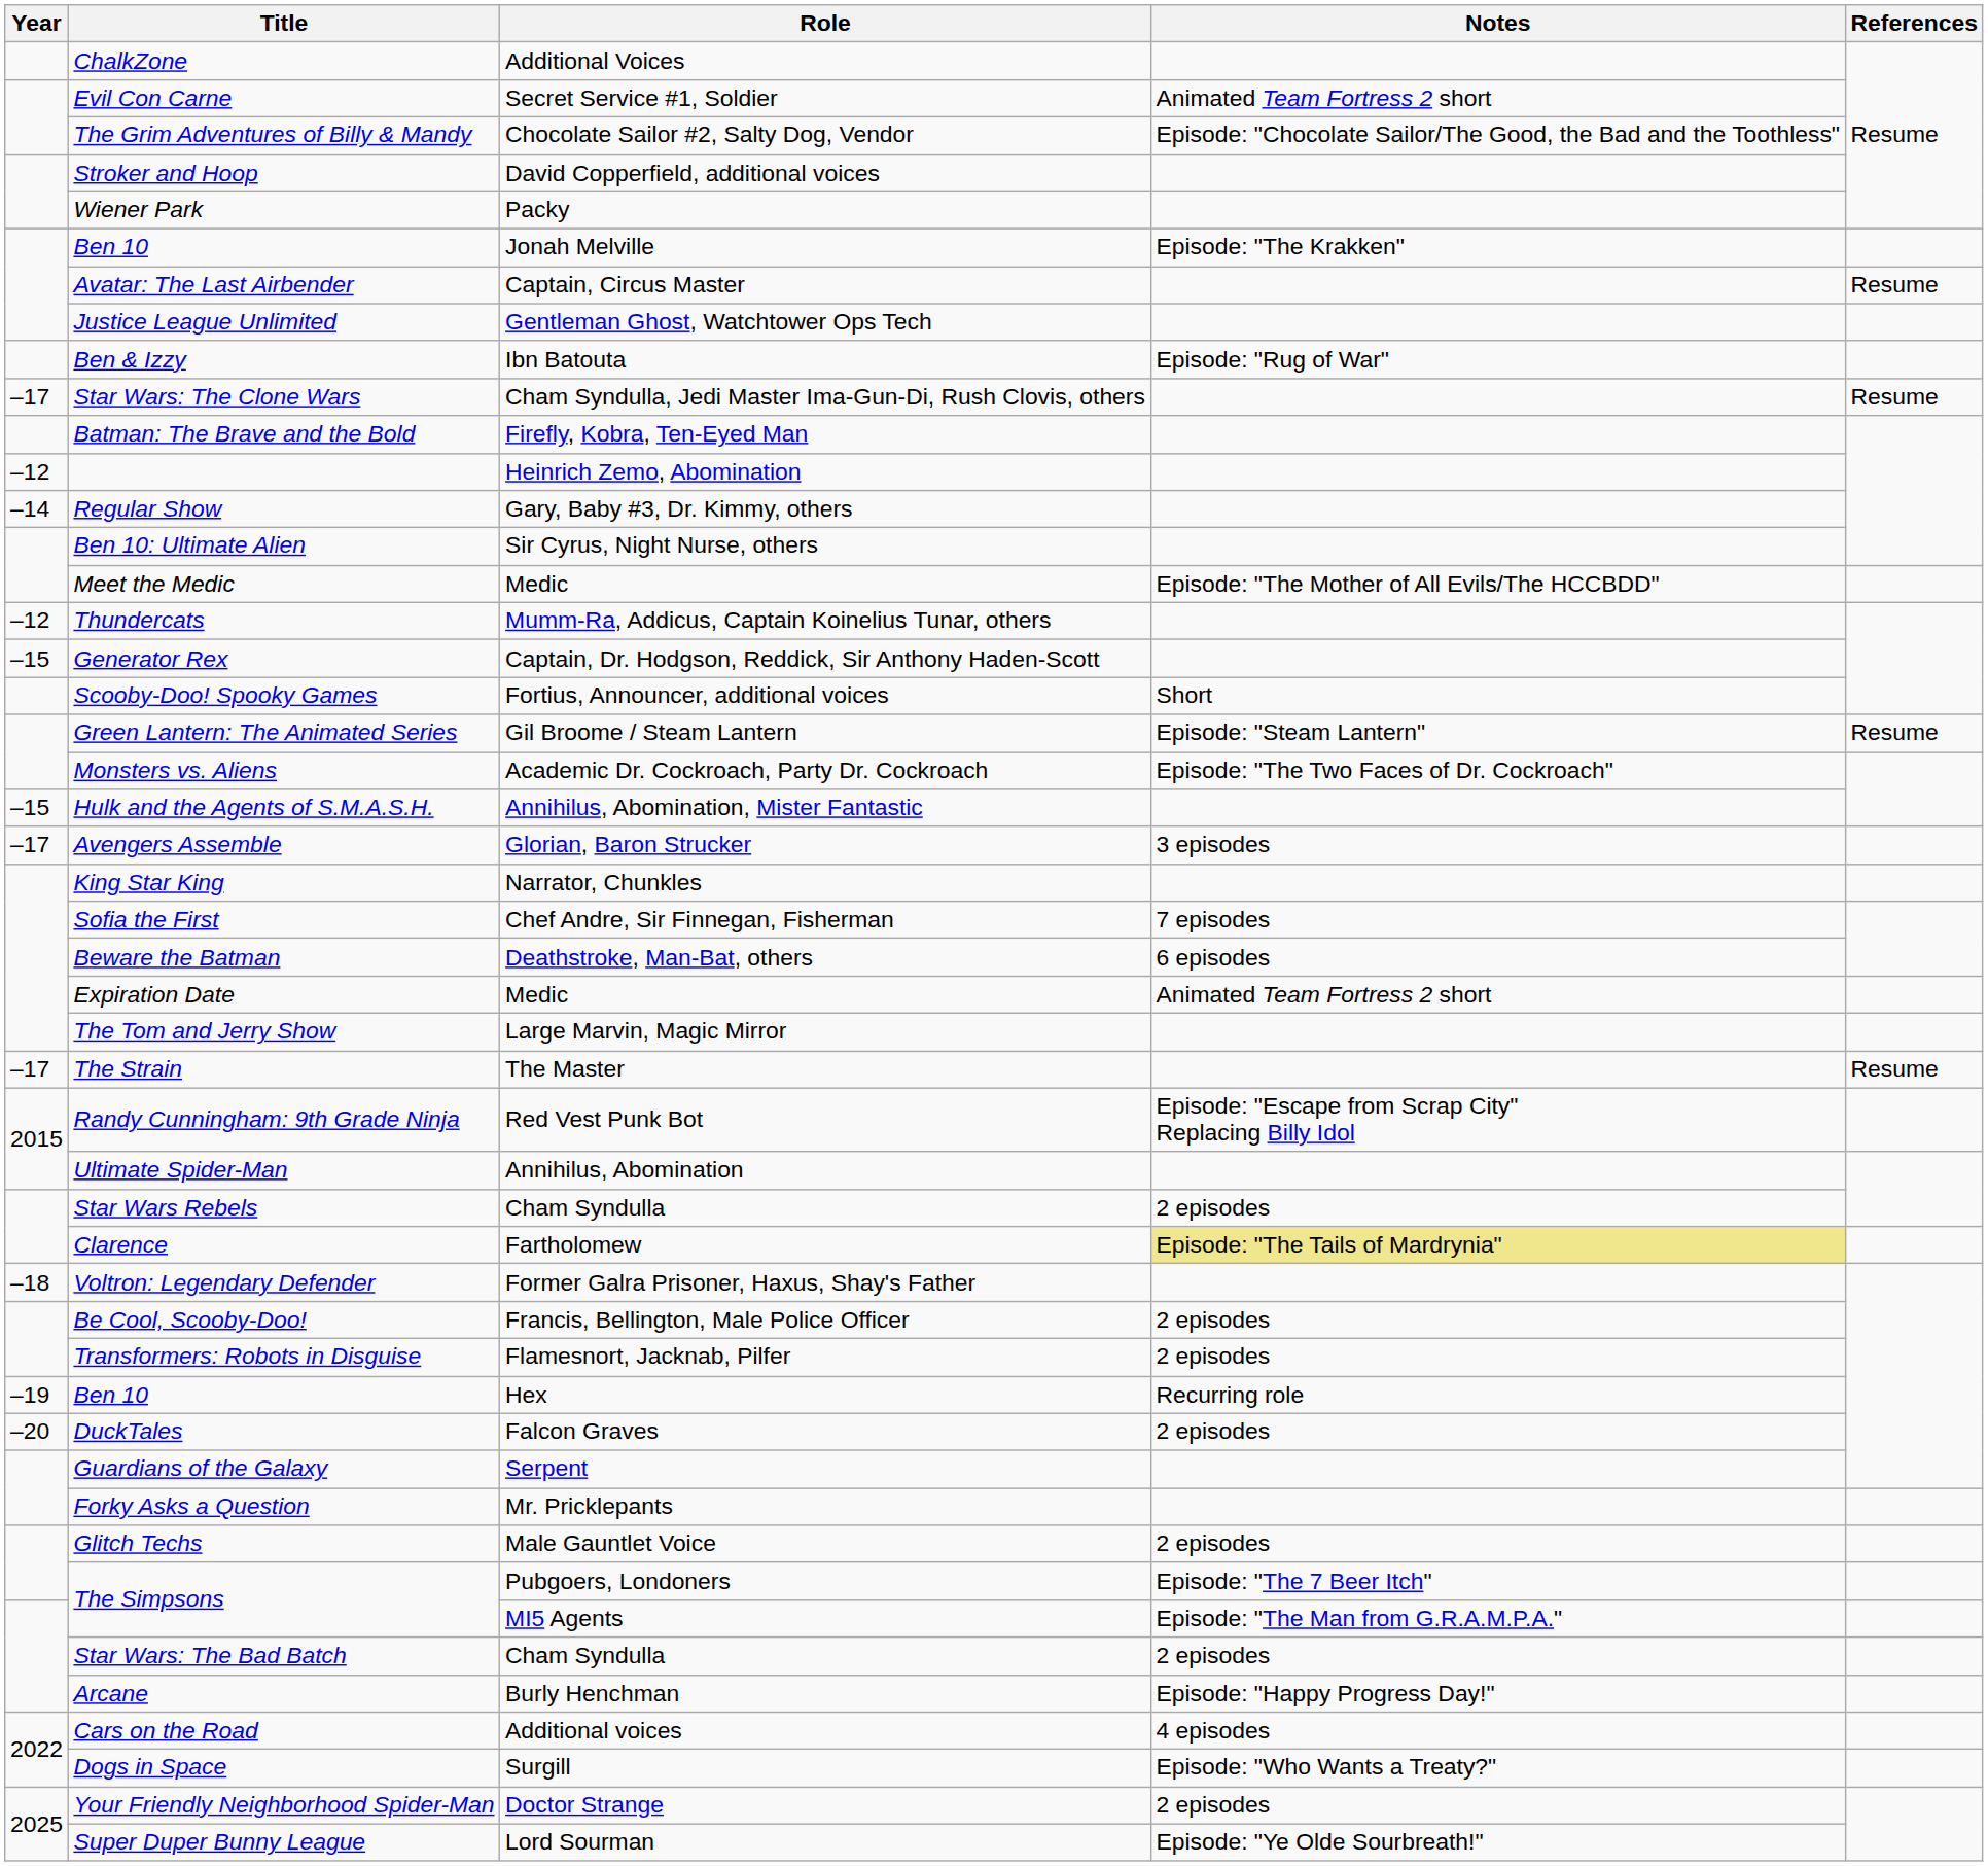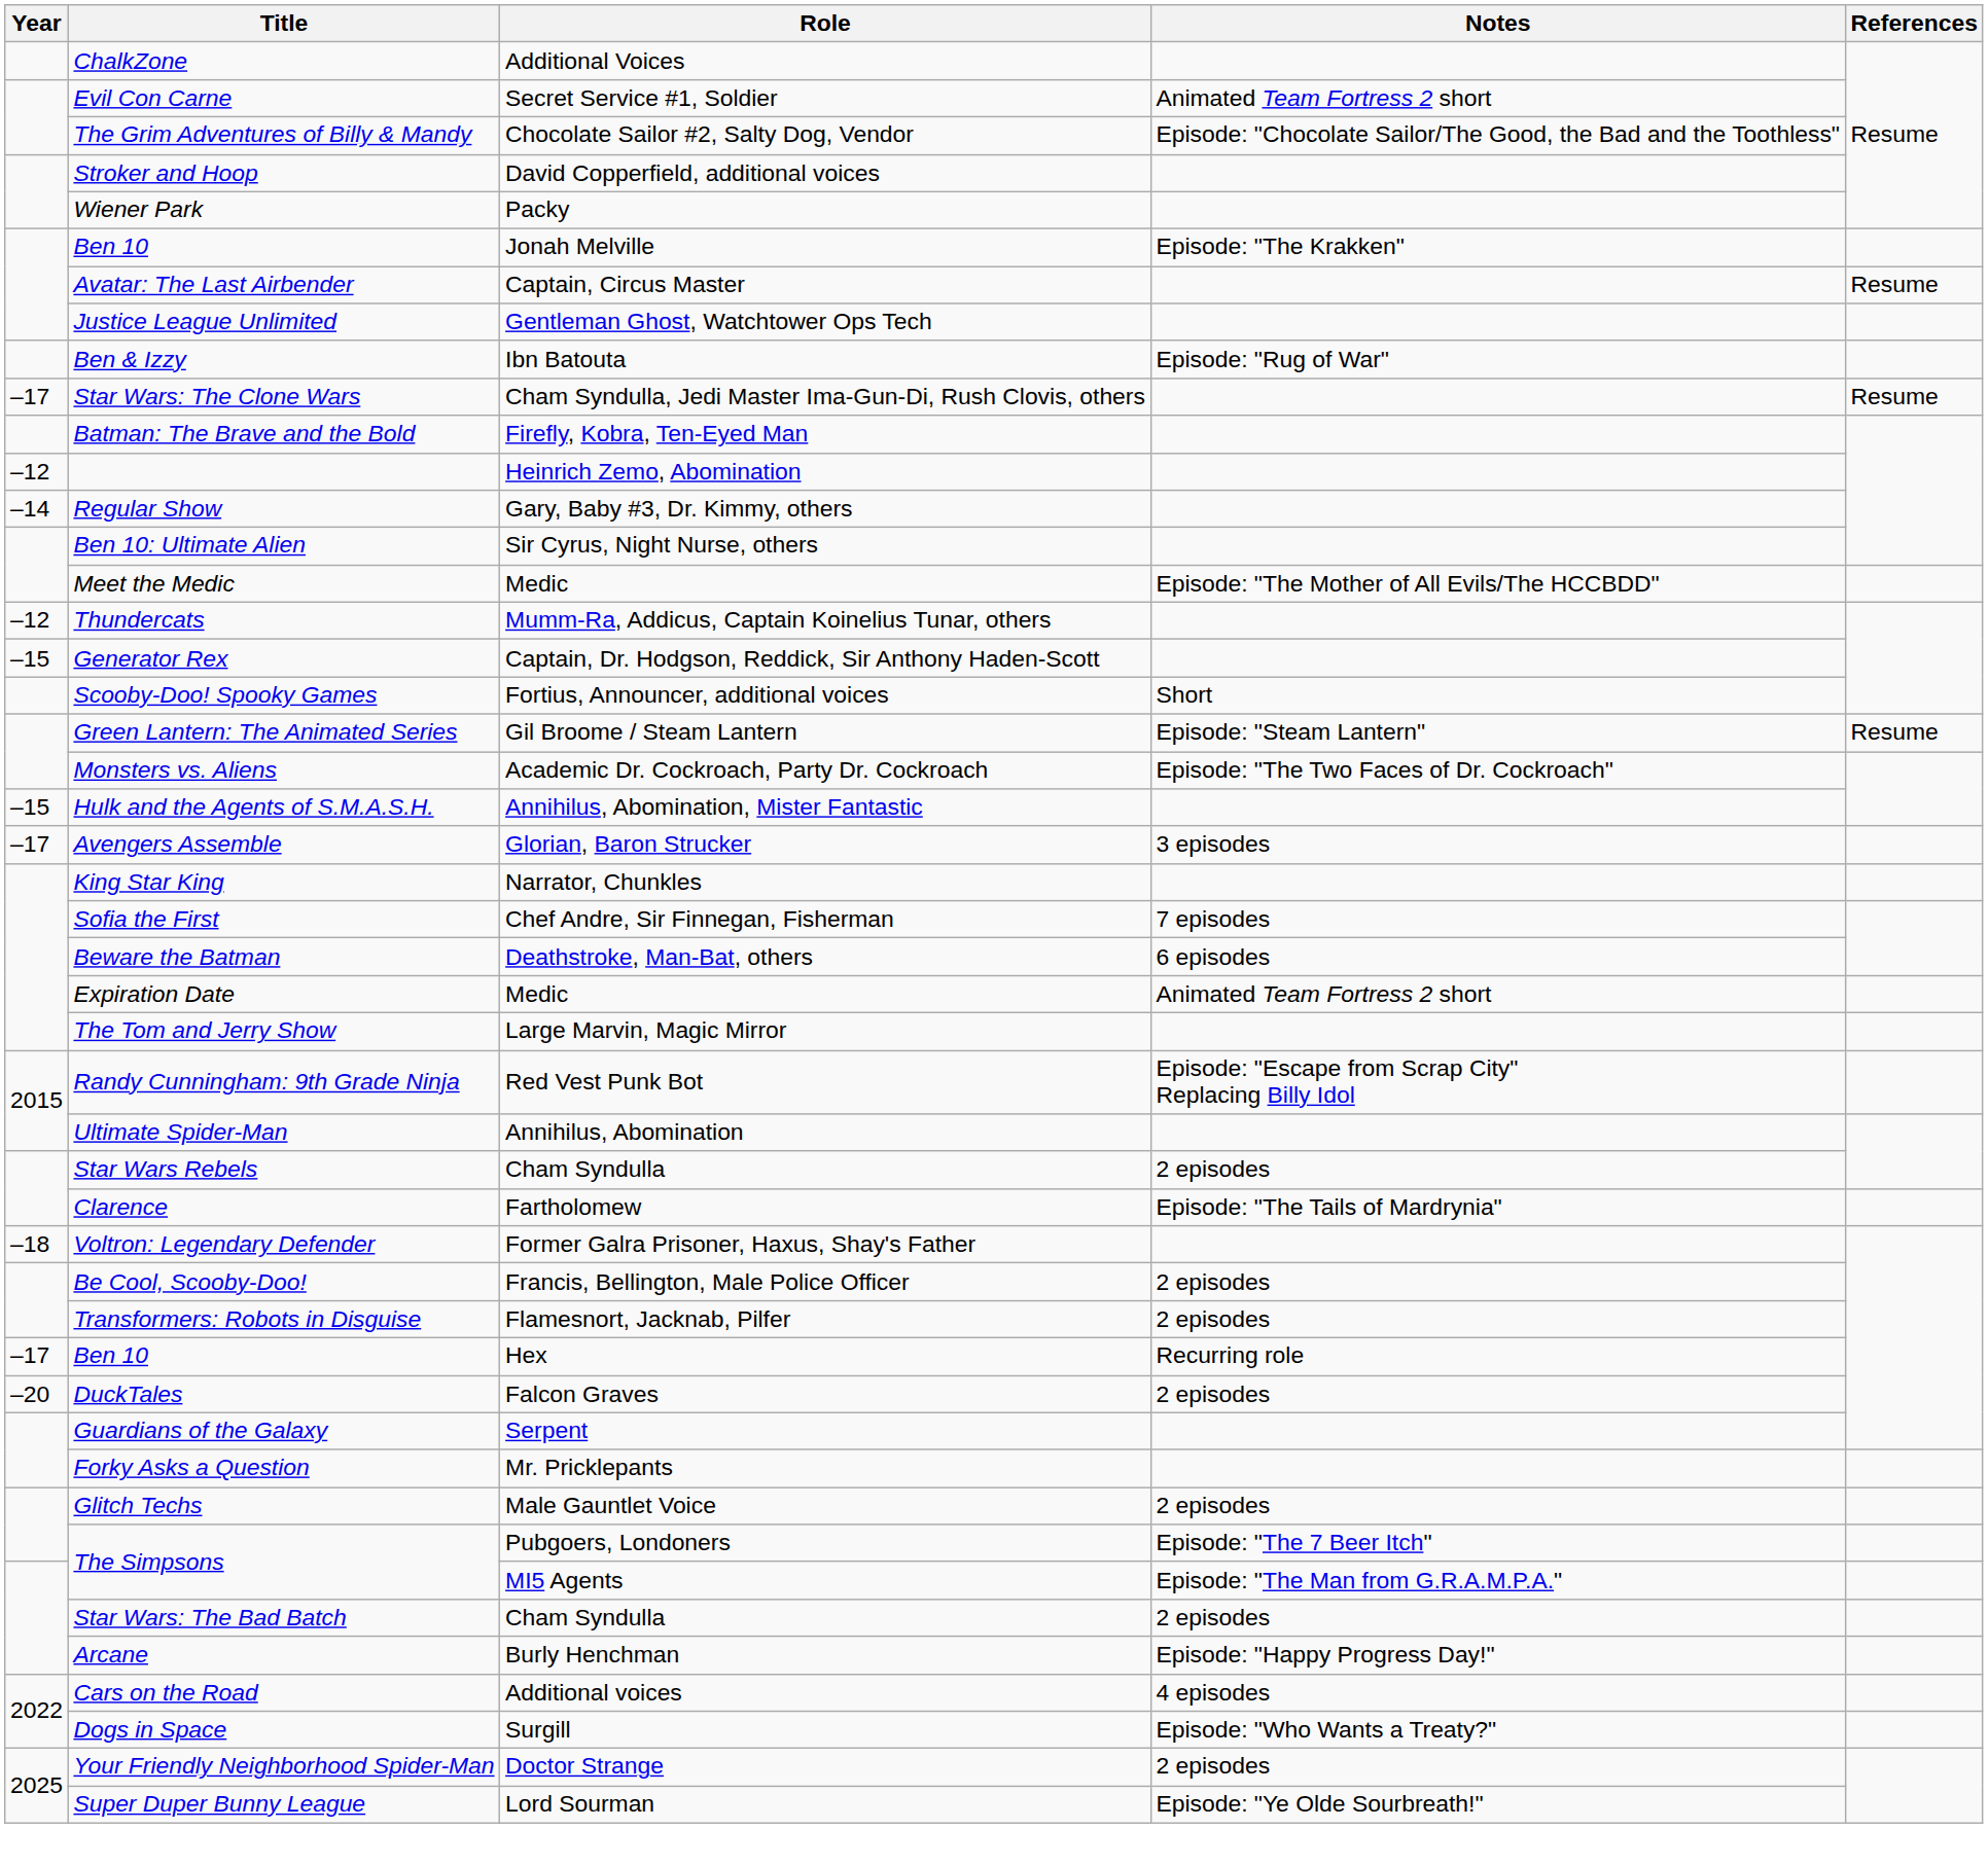- row: –17 | The Strain | The Master | Resume
Clarence | Notes: khaki background -> no background
Ben 10 / Hex | Year: –19 -> –17
